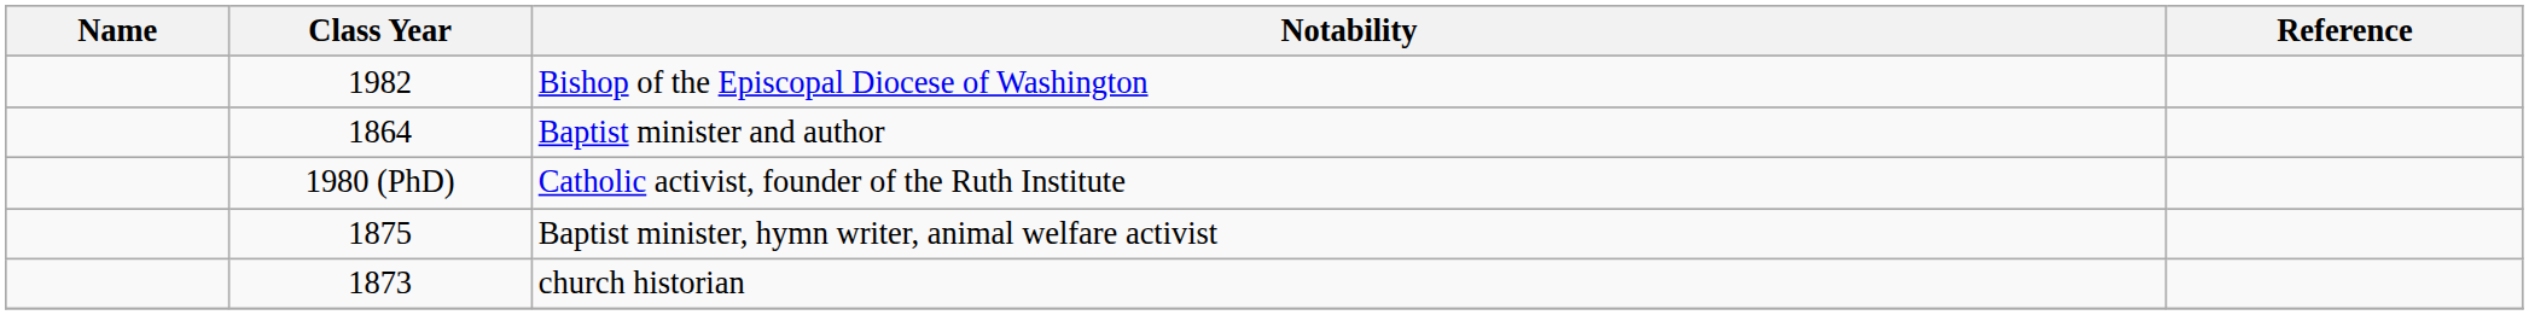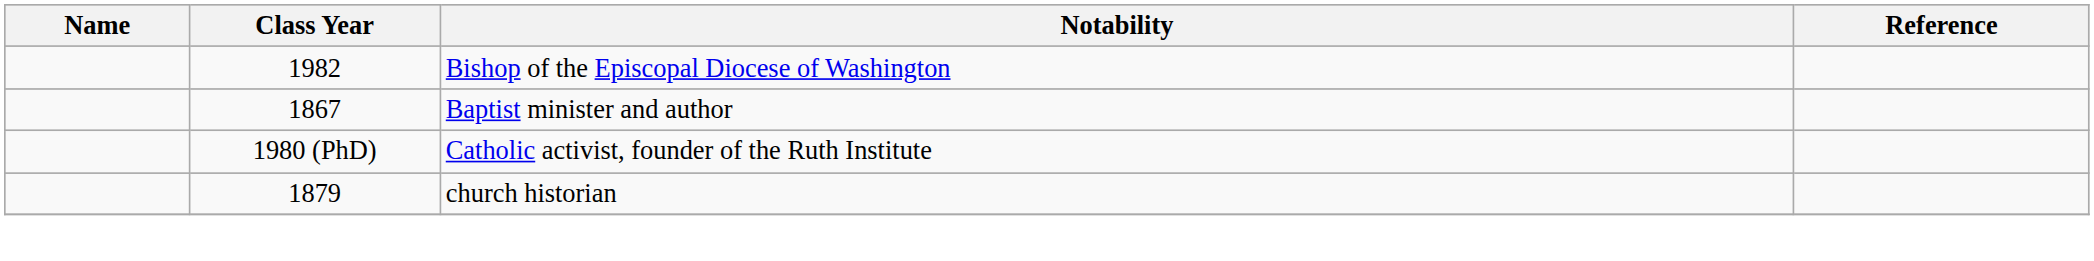Baptist minister and author | Class Year: 1864 -> 1867
- row: 1875 | Baptist minister, hymn writer, animal welfare activist
church historian | Class Year: 1873 -> 1879
